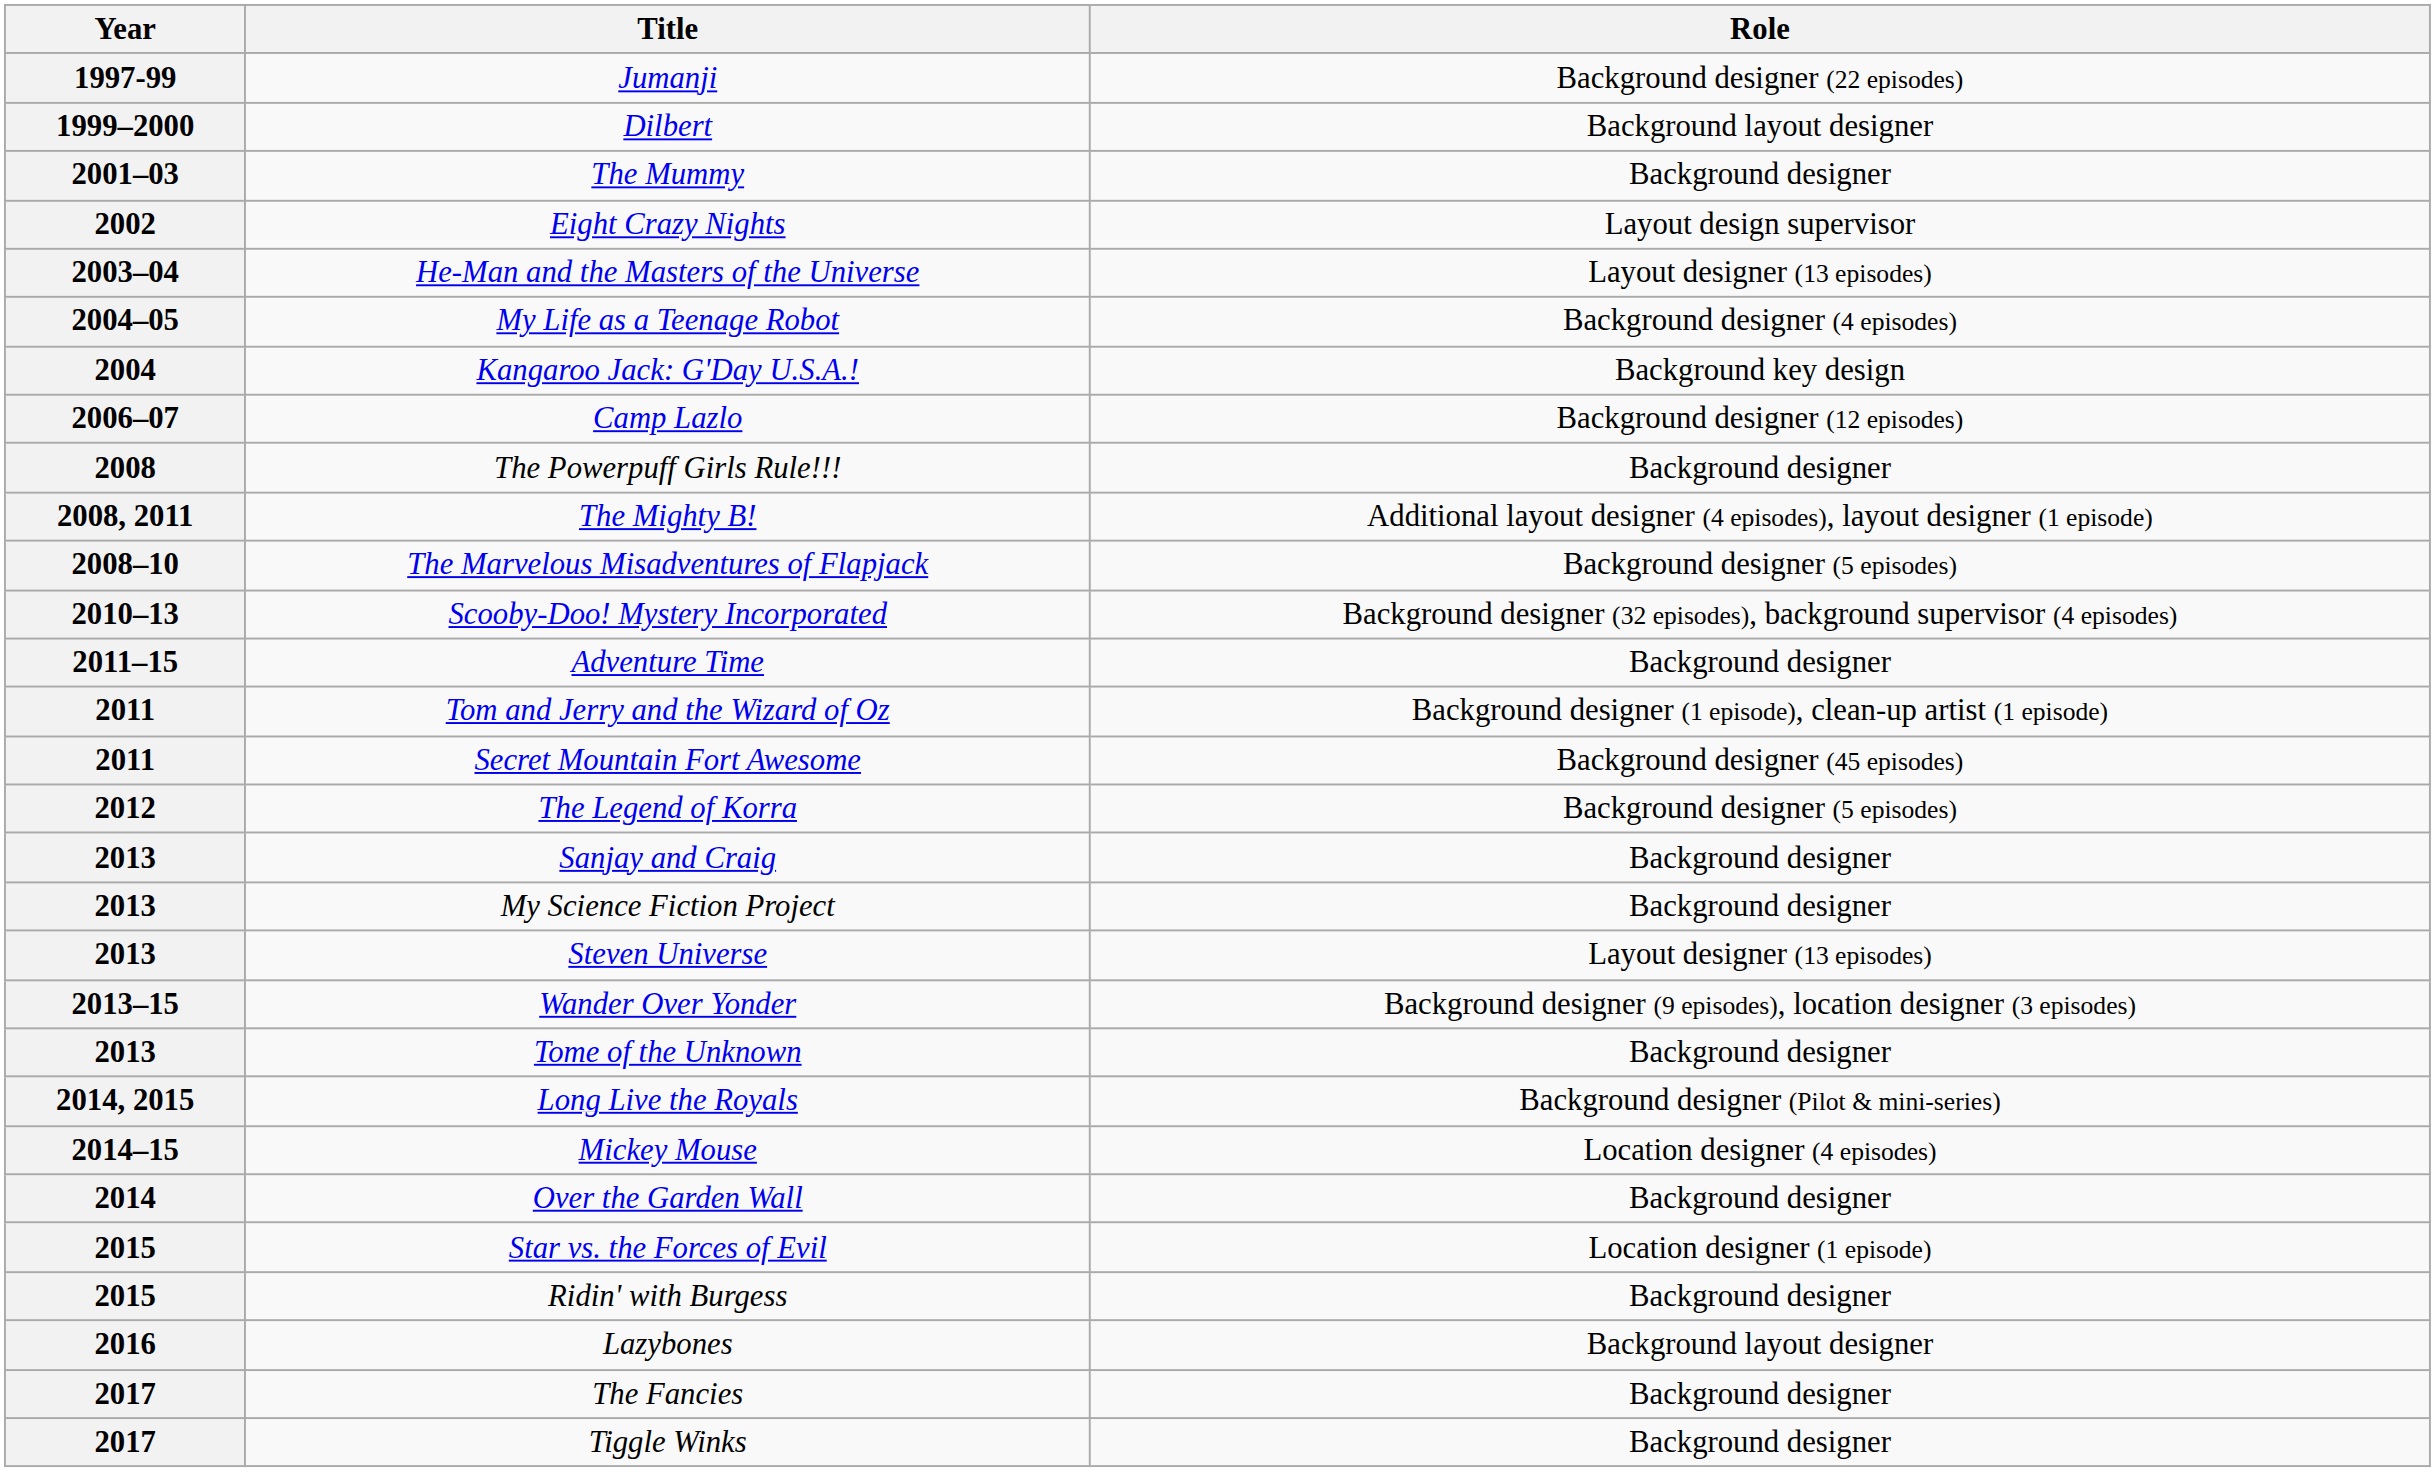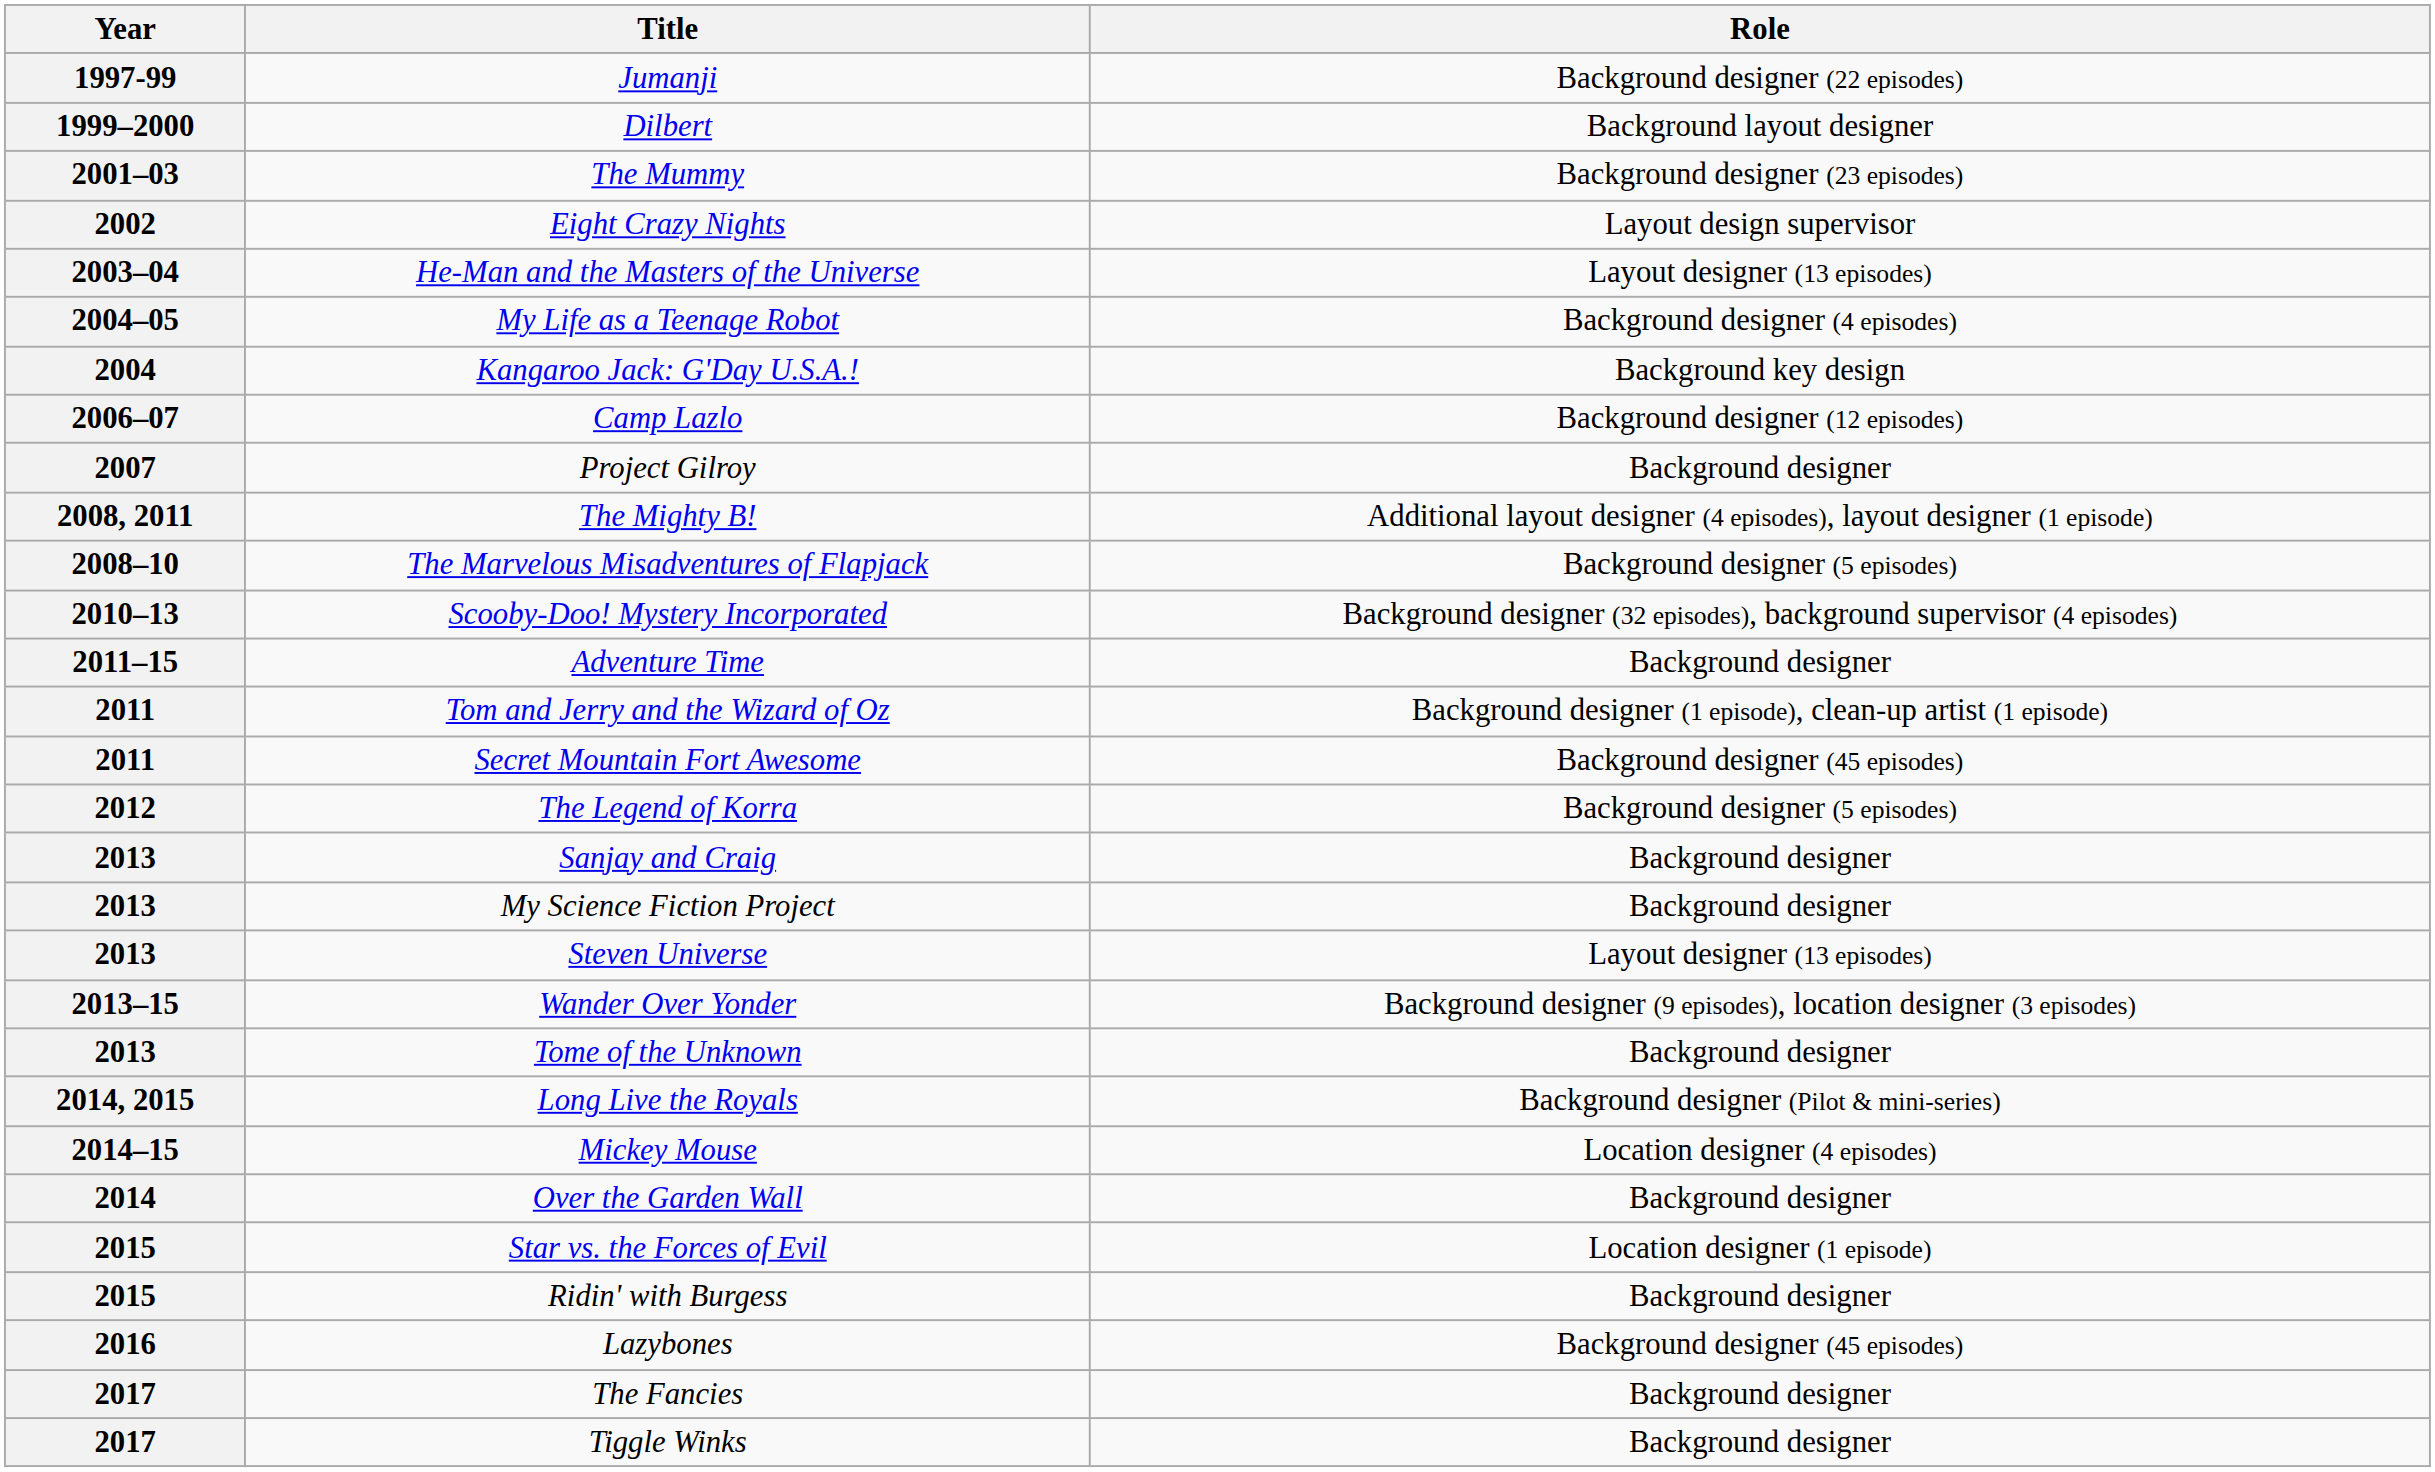The Mummy | Role: Background designer -> Background designer (23 episodes)
+ row: 2007 | Project Gilroy | Background designer
- row: 2008 | The Powerpuff Girls Rule!!! | Background designer
Lazybones | Role: Background layout designer -> Background designer (45 episodes)
